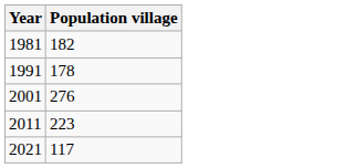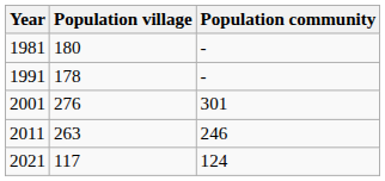+ column: Population community | - | - | 301 | 246 | 124
1981 | Population village: 182 -> 180
2011 | Population village: 223 -> 263
